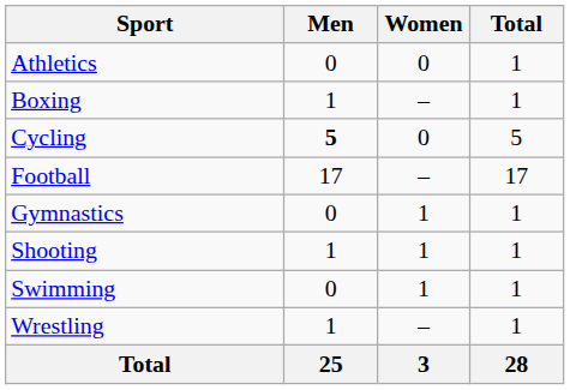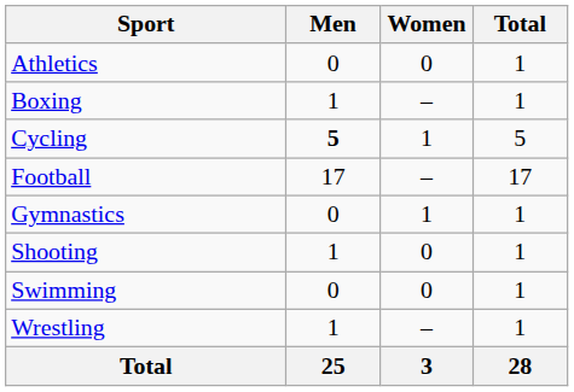Cycling | Women: 0 -> 1
Shooting | Women: 1 -> 0
Swimming | Women: 1 -> 0
